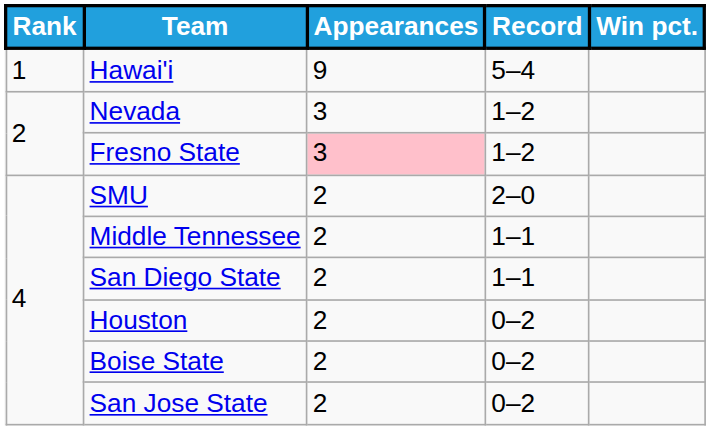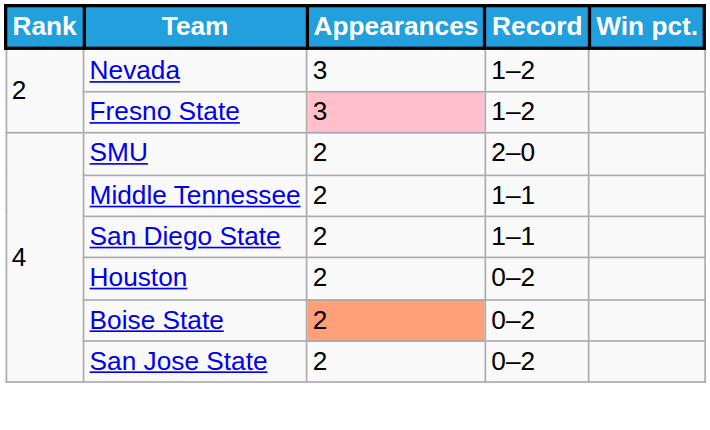- row: 1 | Hawai'i | 9 | 5–4
Boise State | Appearances: no background -> lightsalmon background
